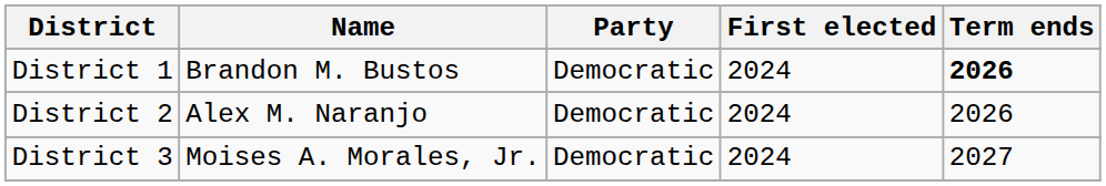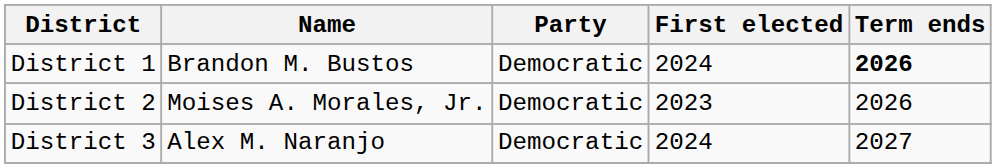District 2 | Name: Alex M. Naranjo -> Moises A. Morales, Jr.
District 2 | First elected: 2024 -> 2023
District 3 | Name: Moises A. Morales, Jr. -> Alex M. Naranjo
